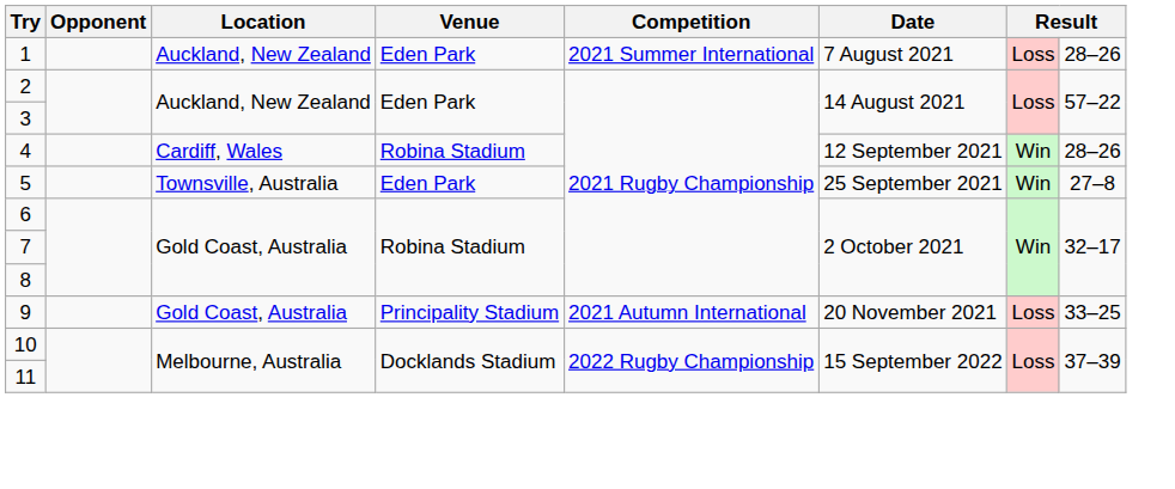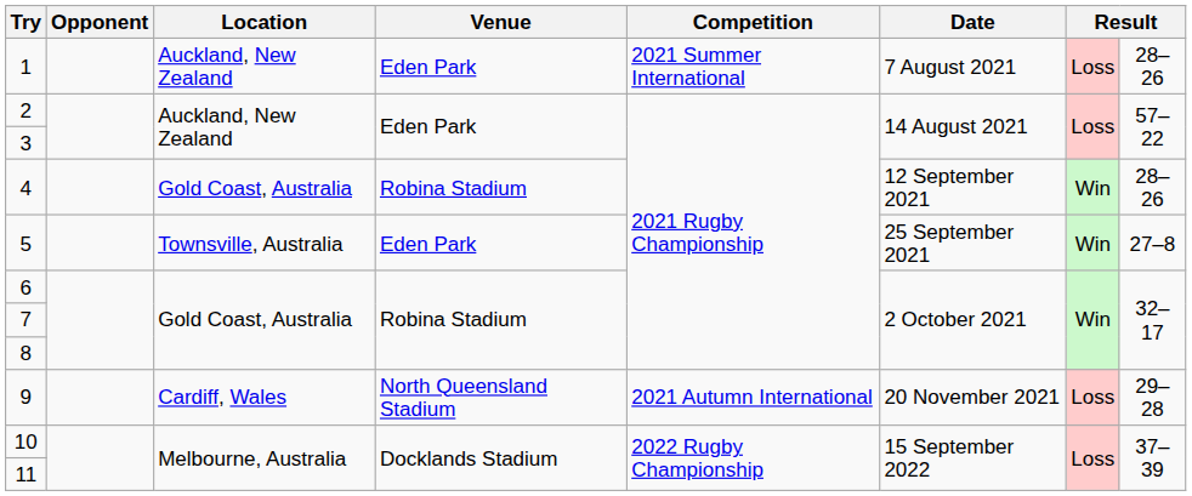4 | Location: Cardiff, Wales -> Gold Coast, Australia
9 | Location: Gold Coast, Australia -> Cardiff, Wales
9 | Venue: Principality Stadium -> North Queensland Stadium
9 | column 8: 33–25 -> 29–28
